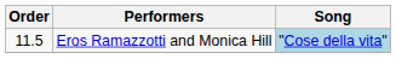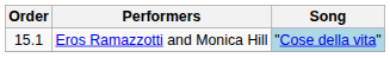Eros Ramazzotti and Monica Hill | Order: 11.5 -> 15.1
